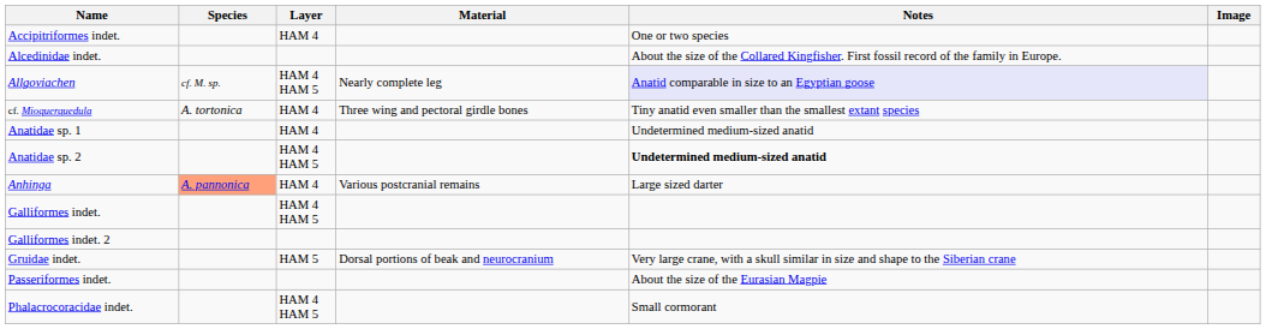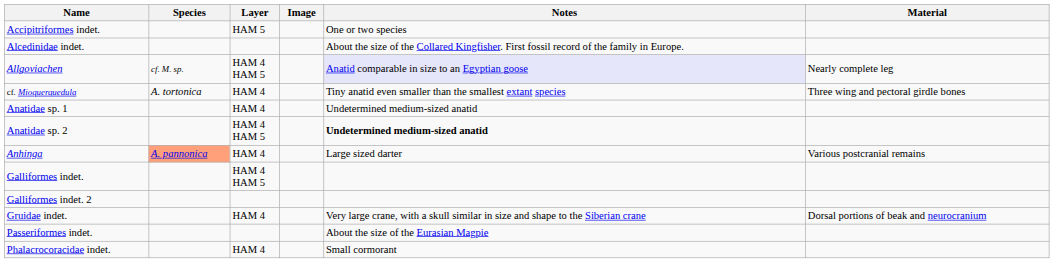columns swapped: Material <-> Image
Accipitriformes indet. | Layer: HAM 4 -> HAM 5
Gruidae indet. | Layer: HAM 5 -> HAM 4
Phalacrocoracidae indet. | Layer: HAM 4 HAM 5 -> HAM 4
